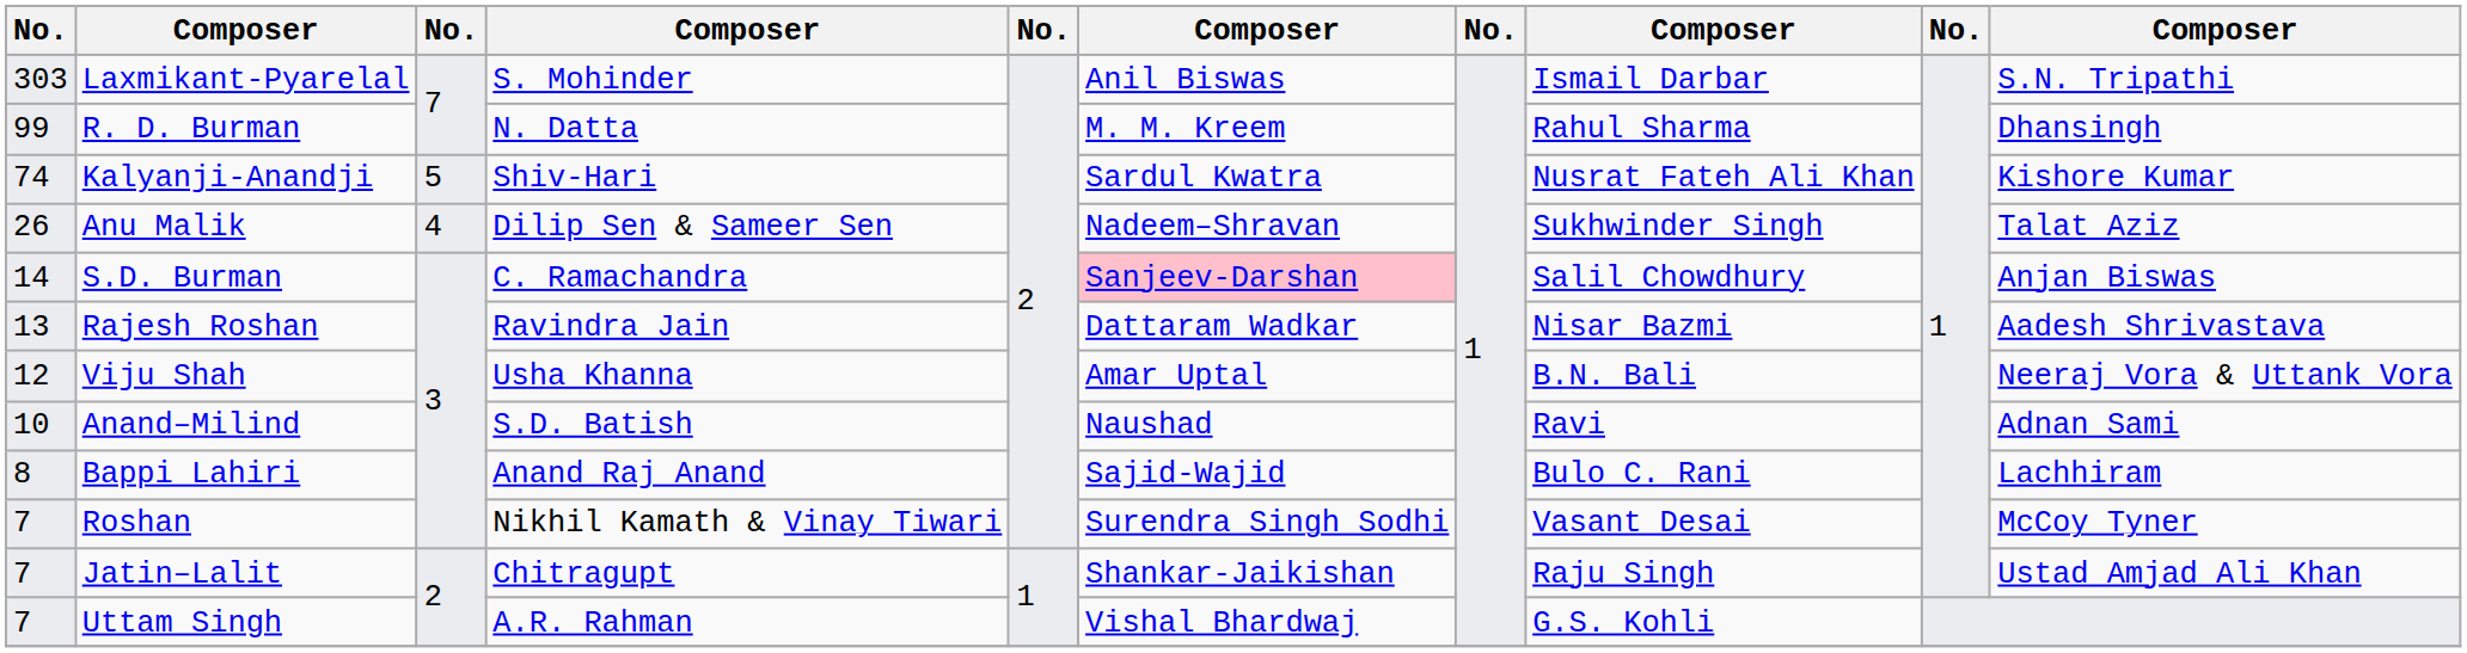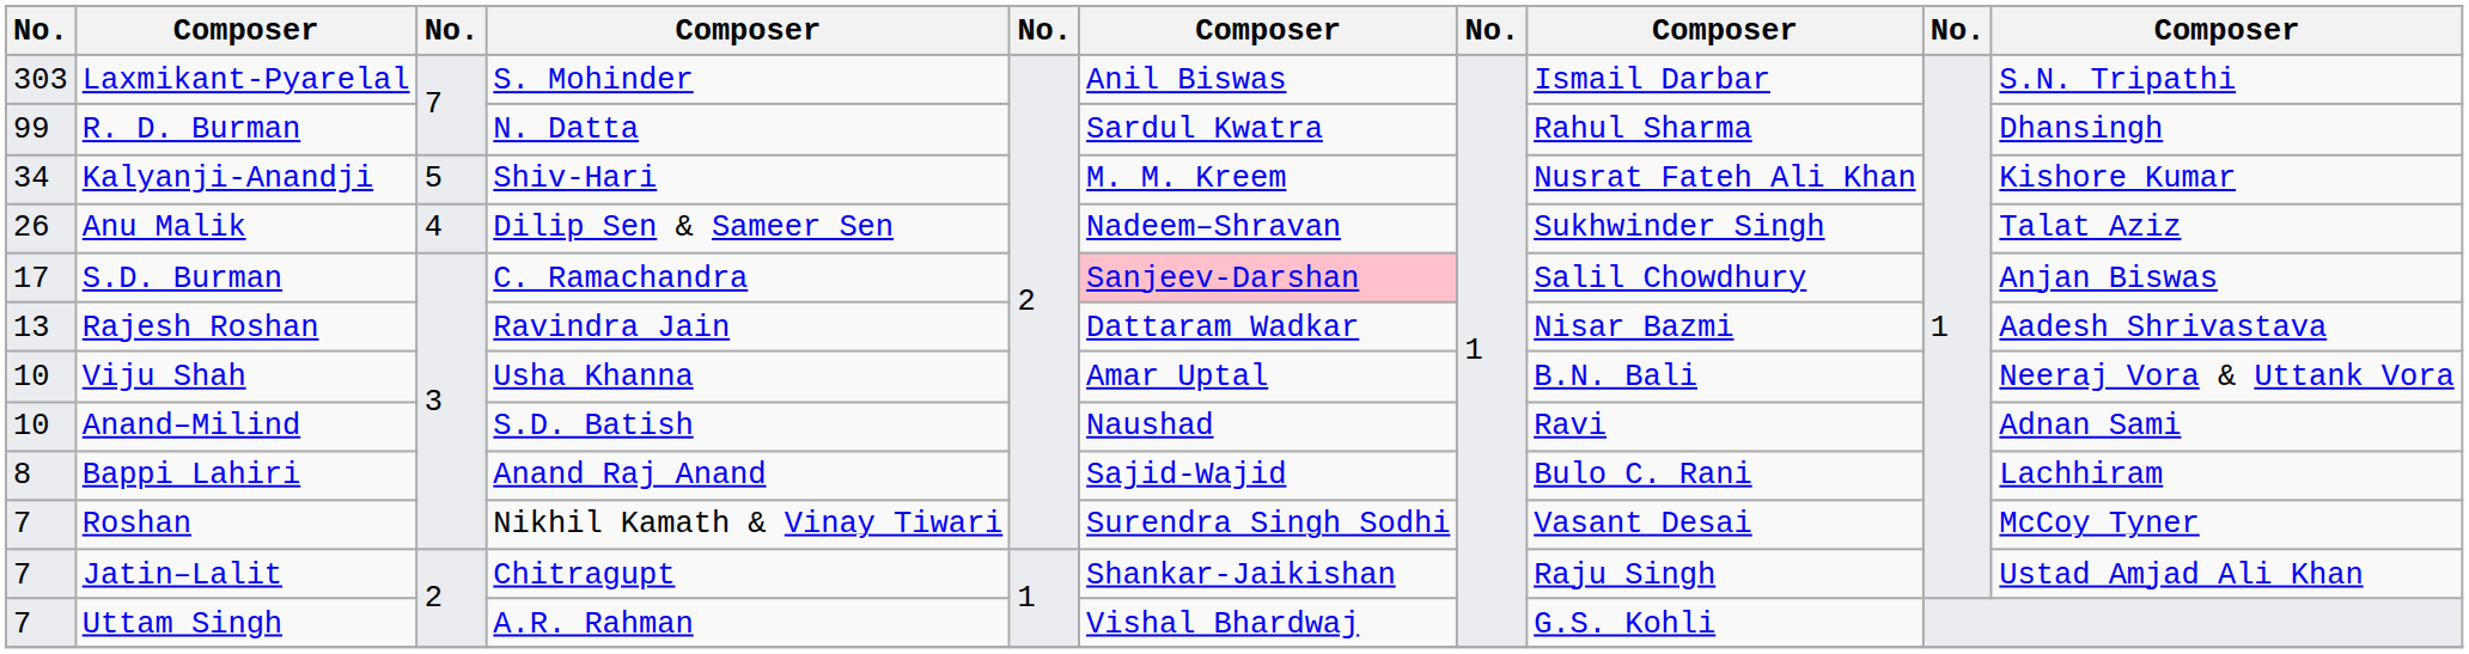R. D. Burman | column 6: M. M. Kreem -> Sardul Kwatra
Kalyanji-Anandji | column 1: 74 -> 34
Kalyanji-Anandji | column 6: Sardul Kwatra -> M. M. Kreem
S.D. Burman | column 1: 14 -> 17
Viju Shah | column 1: 12 -> 10
